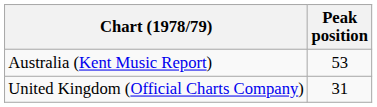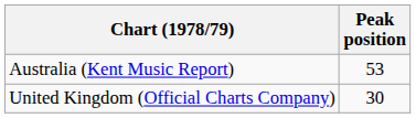United Kingdom (Official Charts Company) | Peak position: 31 -> 30
